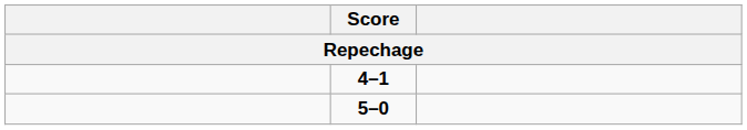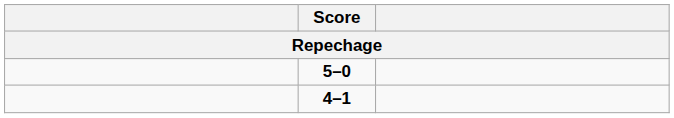rows swapped: 5–0 <-> 4–1
